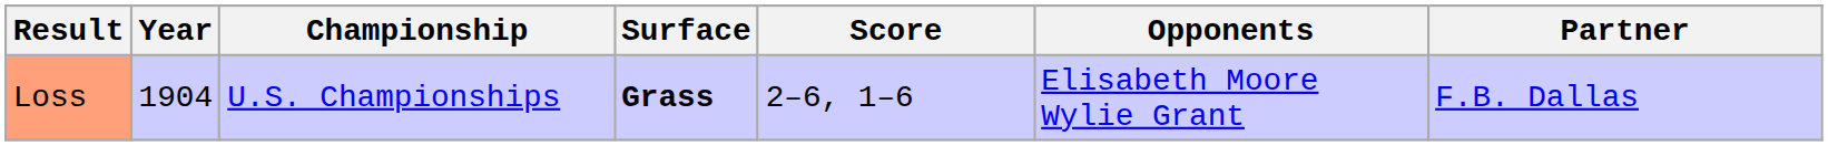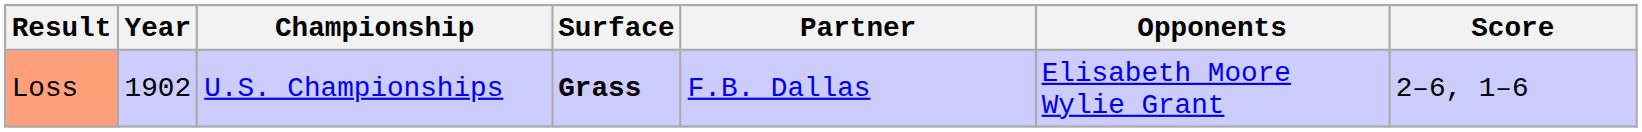columns swapped: Partner <-> Score
Loss | Year: 1904 -> 1902
